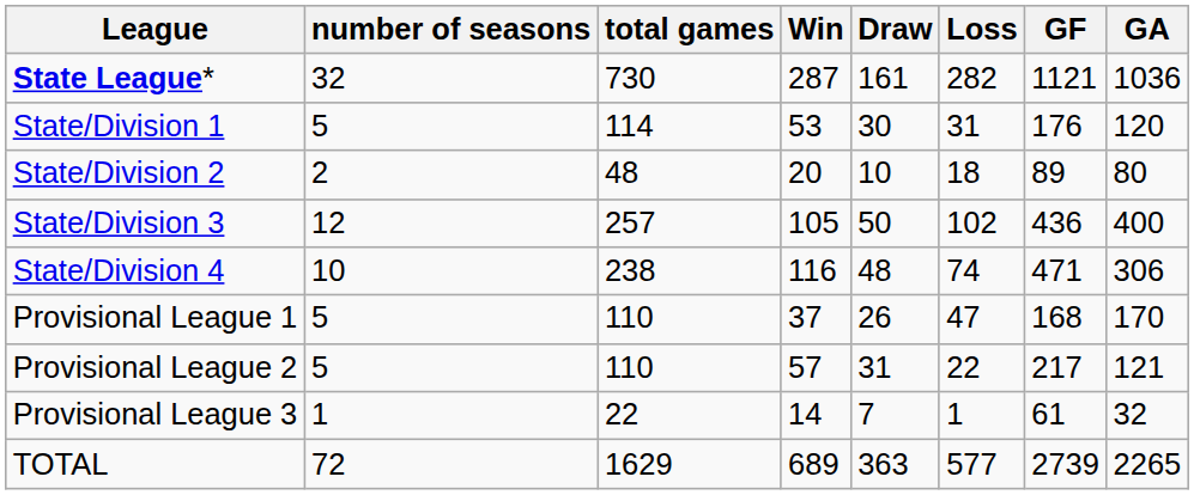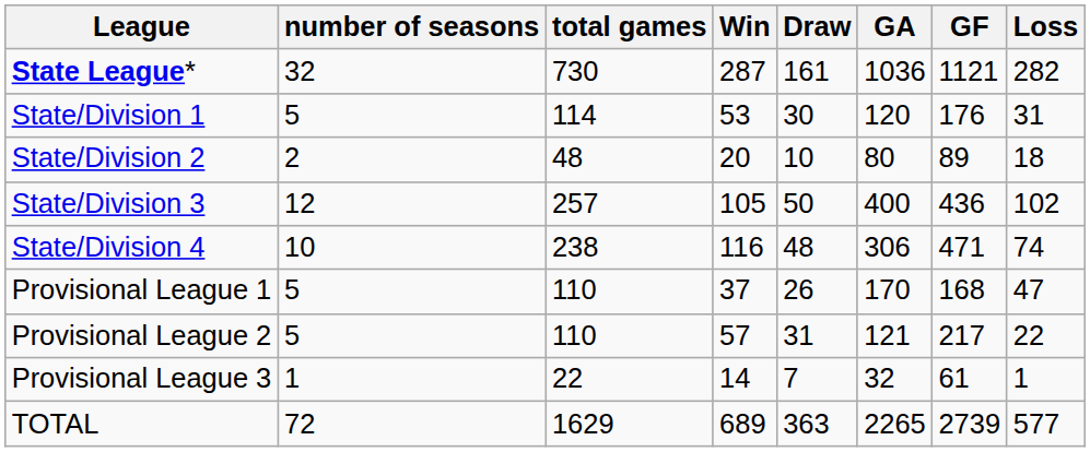columns swapped: Loss <-> GA
